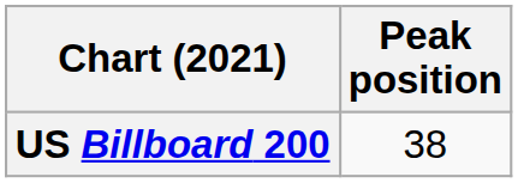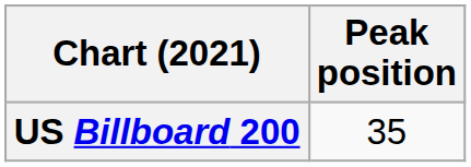US Billboard 200 | Peak position: 38 -> 35
